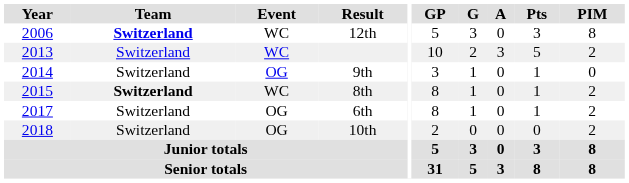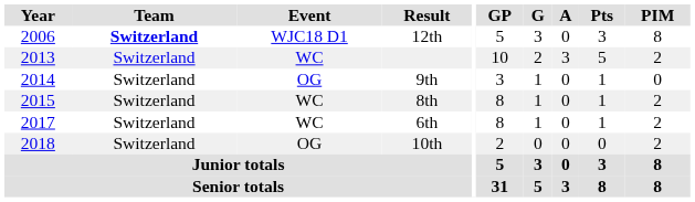12th | Event: WC -> WJC18 D1
8th | Team: bold -> normal
6th | Event: OG -> WC
